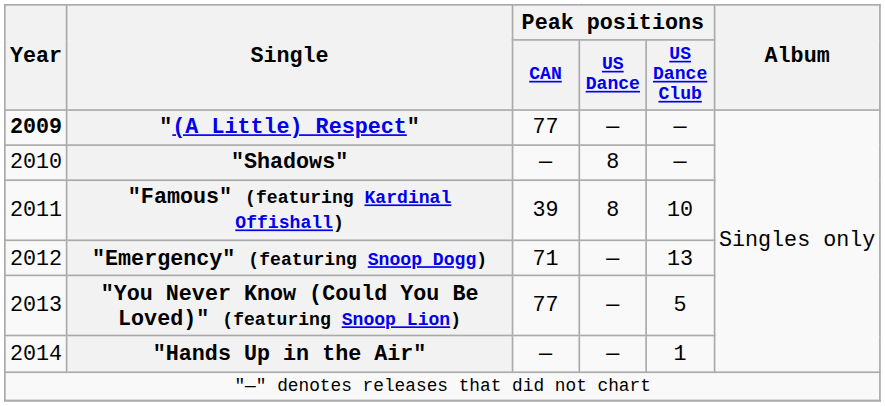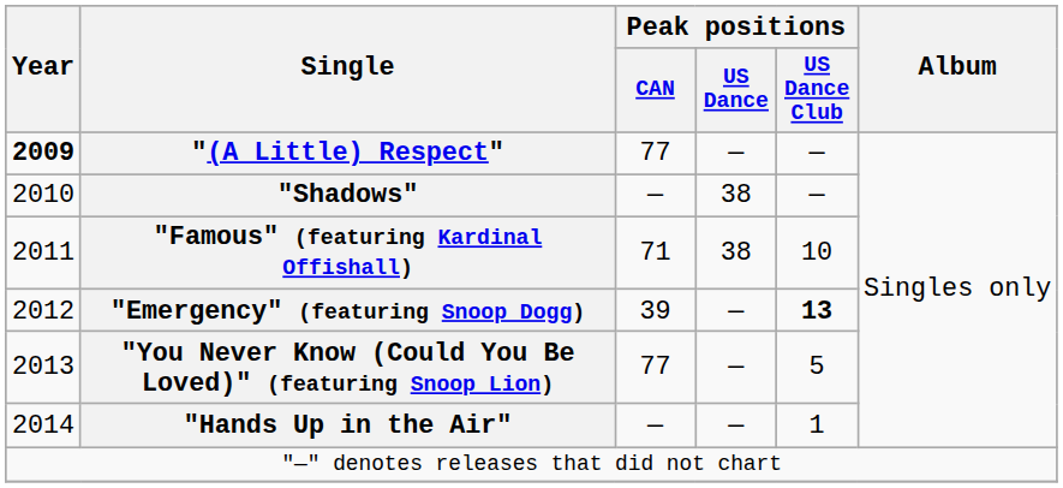"Shadows" | Peak positions / US Dance: 8 -> 38
"Famous" (featuring Kardinal Offishall) | Peak positions / CAN: 39 -> 71
"Famous" (featuring Kardinal Offishall) | Peak positions / US Dance: 8 -> 38
"Emergency" (featuring Snoop Dogg) | Peak positions / CAN: 71 -> 39
"Emergency" (featuring Snoop Dogg) | Peak positions / US Dance Club: normal -> bold
